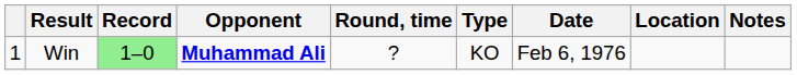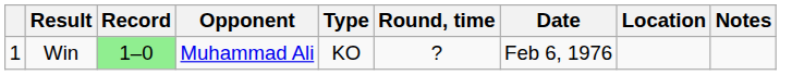columns swapped: Type <-> Round, time
Win | Opponent: bold -> normal
